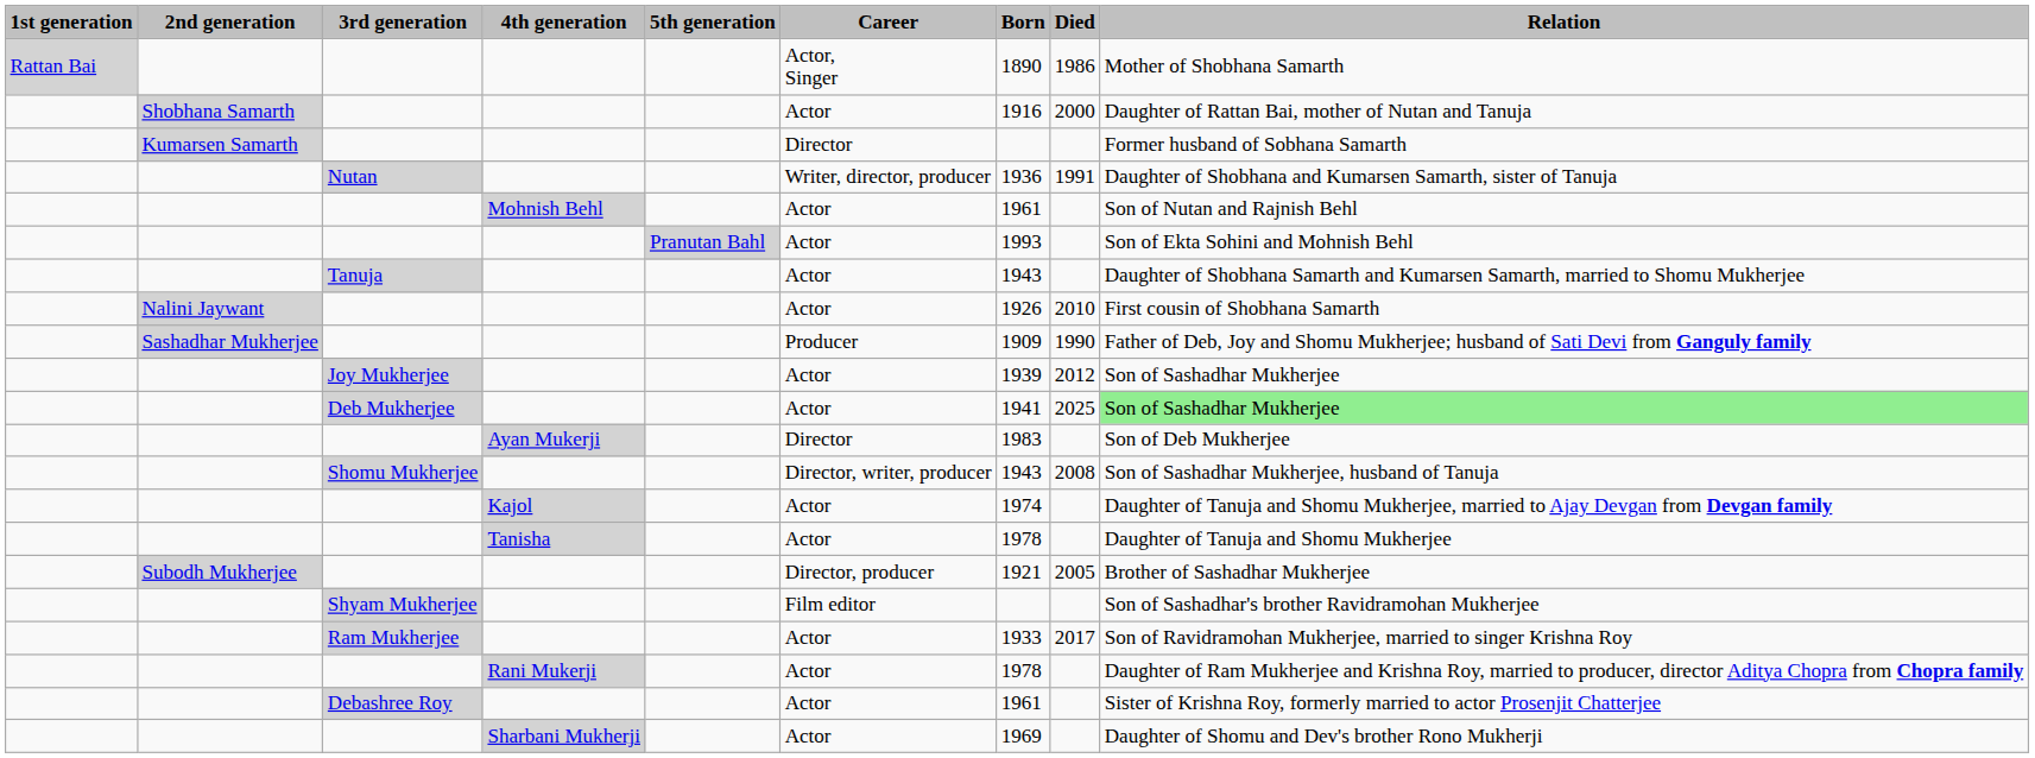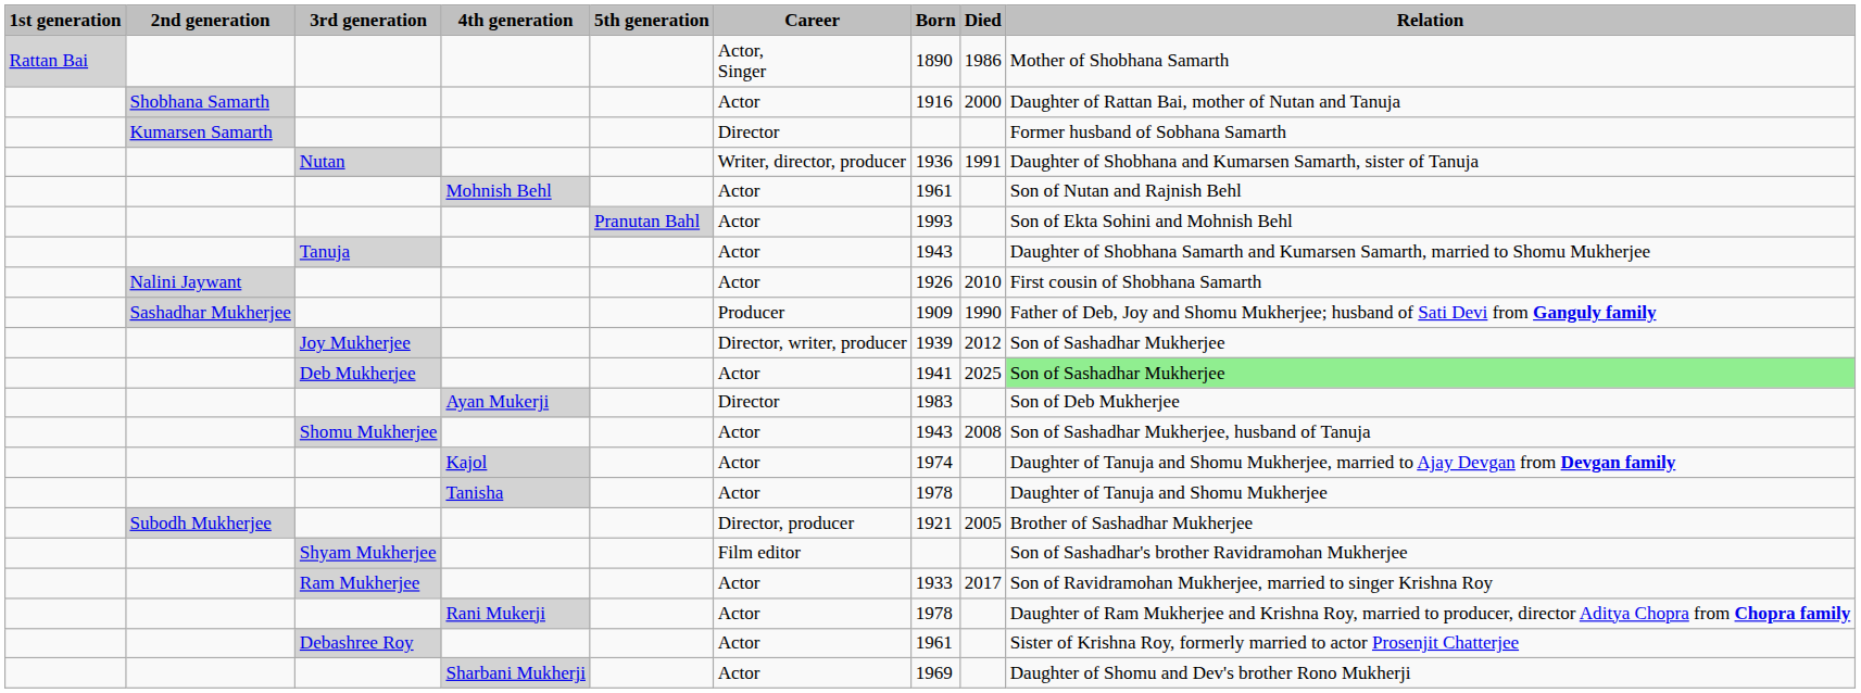Joy Mukherjee | Career: Actor -> Director, writer, producer
Shomu Mukherjee | Career: Director, writer, producer -> Actor
